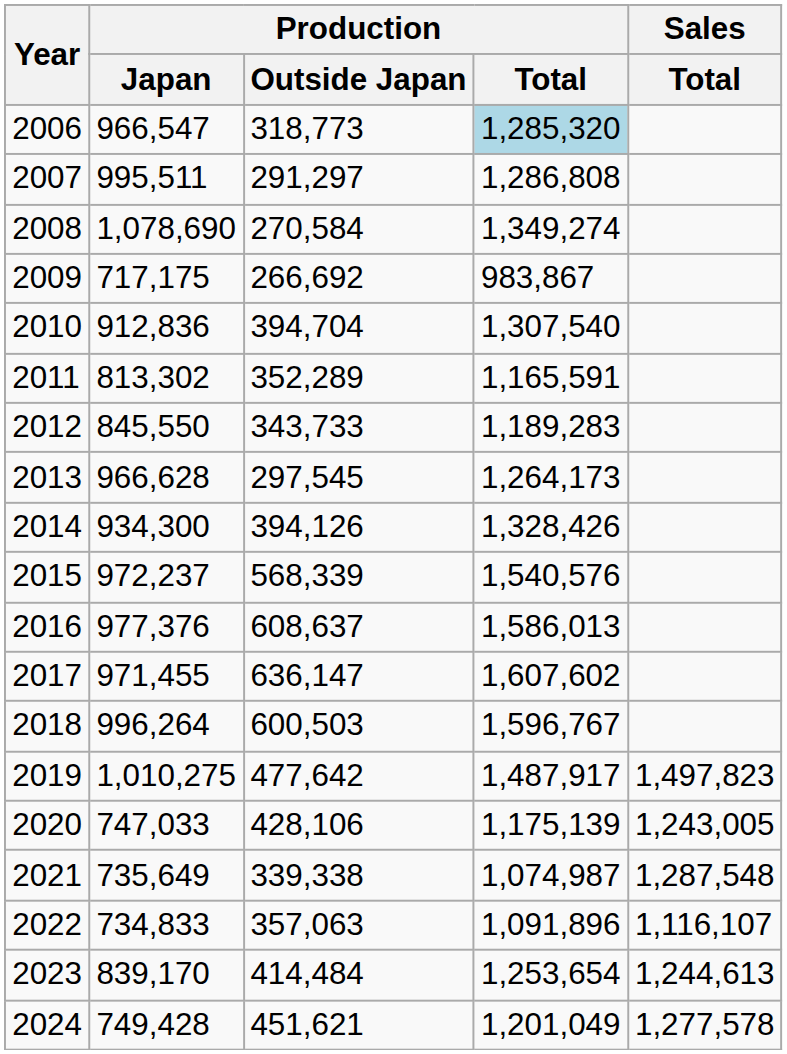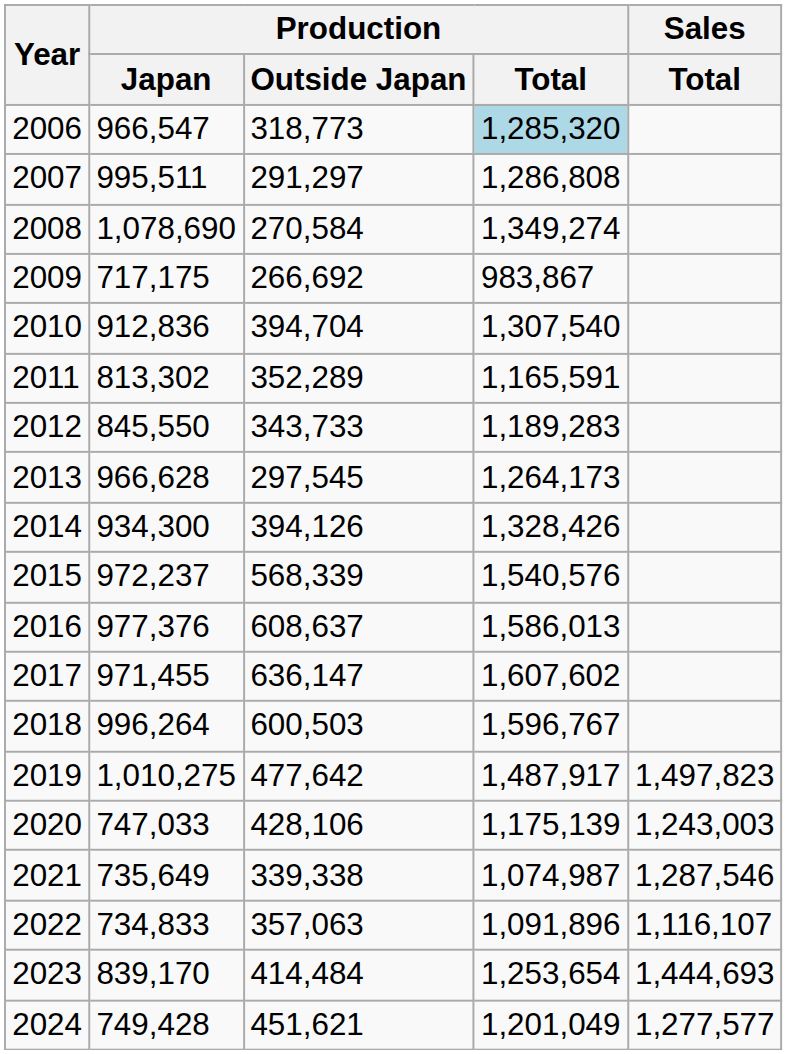2020 | Sales / Total: 1,243,005 -> 1,243,003
2021 | Sales / Total: 1,287,548 -> 1,287,546
2023 | Sales / Total: 1,244,613 -> 1,444,693
2024 | Sales / Total: 1,277,578 -> 1,277,577
